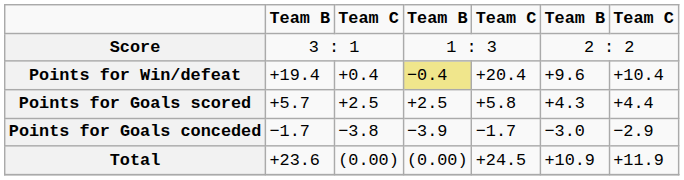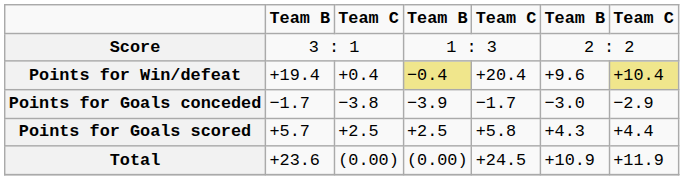Points for Win/defeat | column 7: no background -> khaki background
rows swapped: Points for Goals scored <-> Points for Goals conceded
